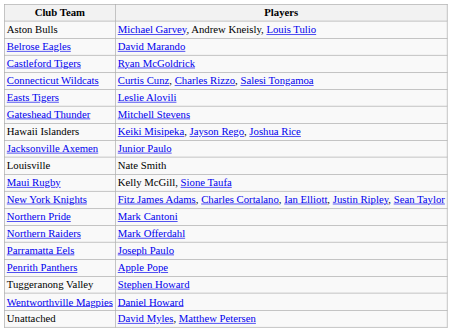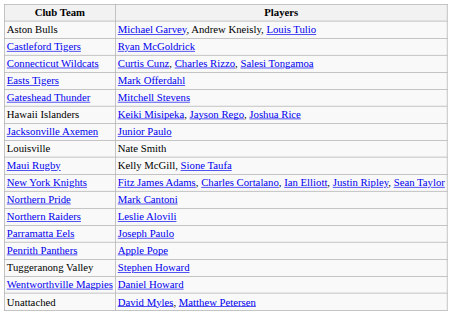- row: Belrose Eagles | David Marando
Easts Tigers | Players: Leslie Alovili -> Mark Offerdahl
Northern Raiders | Players: Mark Offerdahl -> Leslie Alovili
